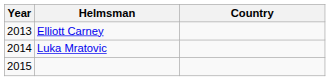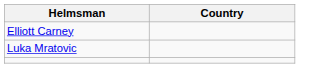- column: Year | 2013 | 2014 | 2015
